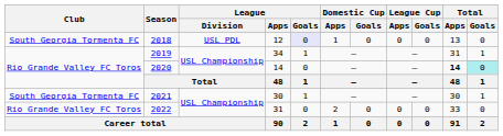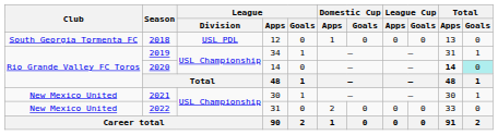2018 | League / Goals: lavender background -> no background
2021 | Club: South Georgia Tormenta FC -> New Mexico United
2022 | Club: Rio Grande Valley FC Toros -> New Mexico United
